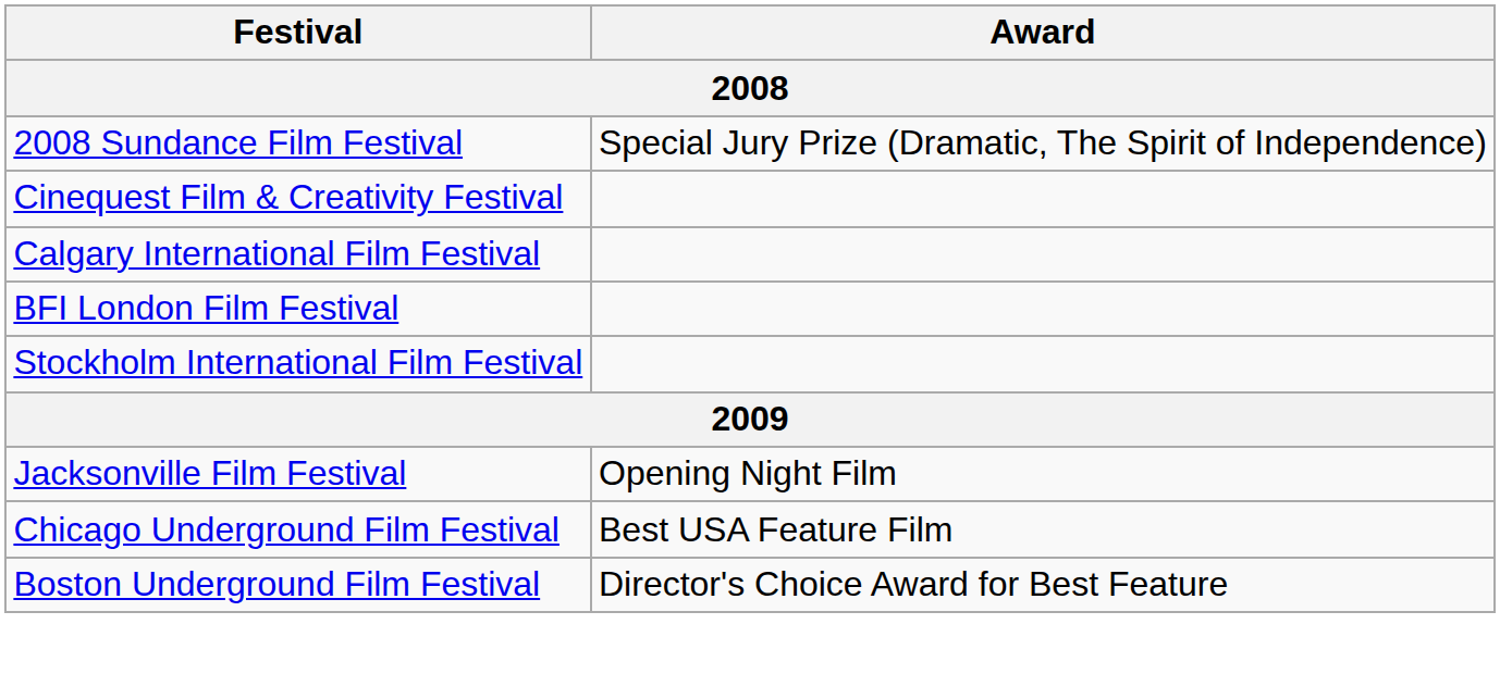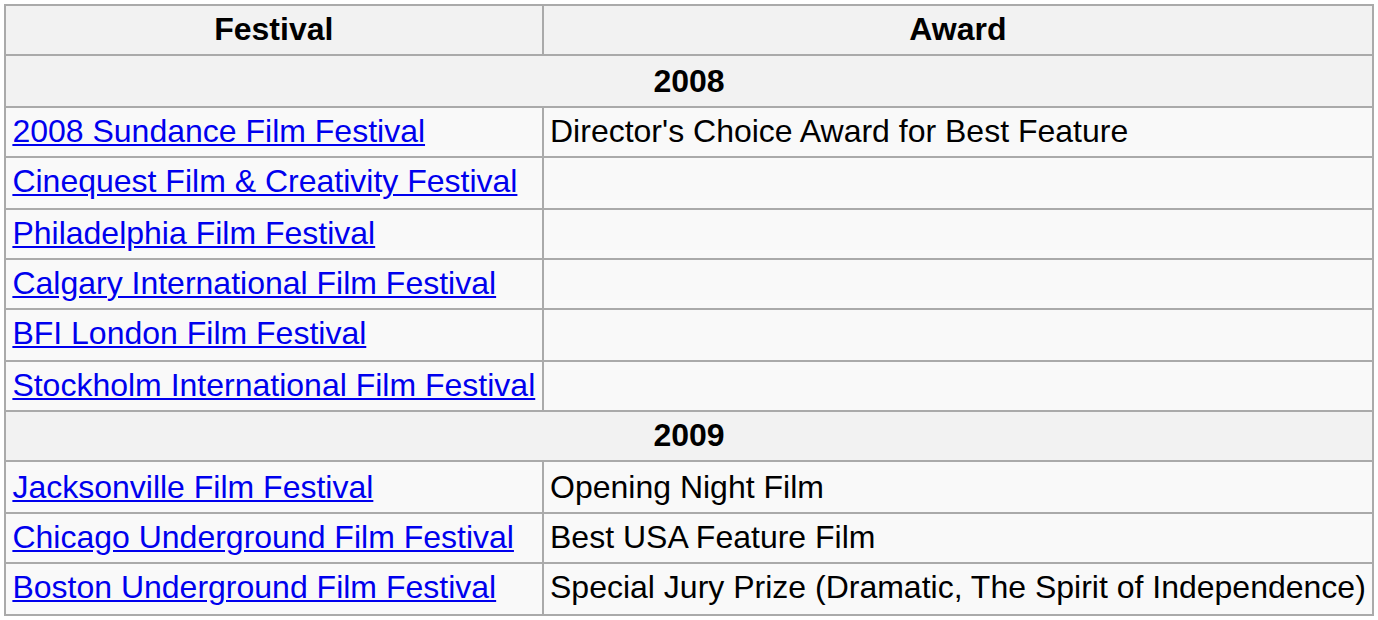2008 Sundance Film Festival | Award: Special Jury Prize (Dramatic, The Spirit of Independence) -> Director's Choice Award for Best Feature
+ row: Philadelphia Film Festival
Boston Underground Film Festival | Award: Director's Choice Award for Best Feature -> Special Jury Prize (Dramatic, The Spirit of Independence)
